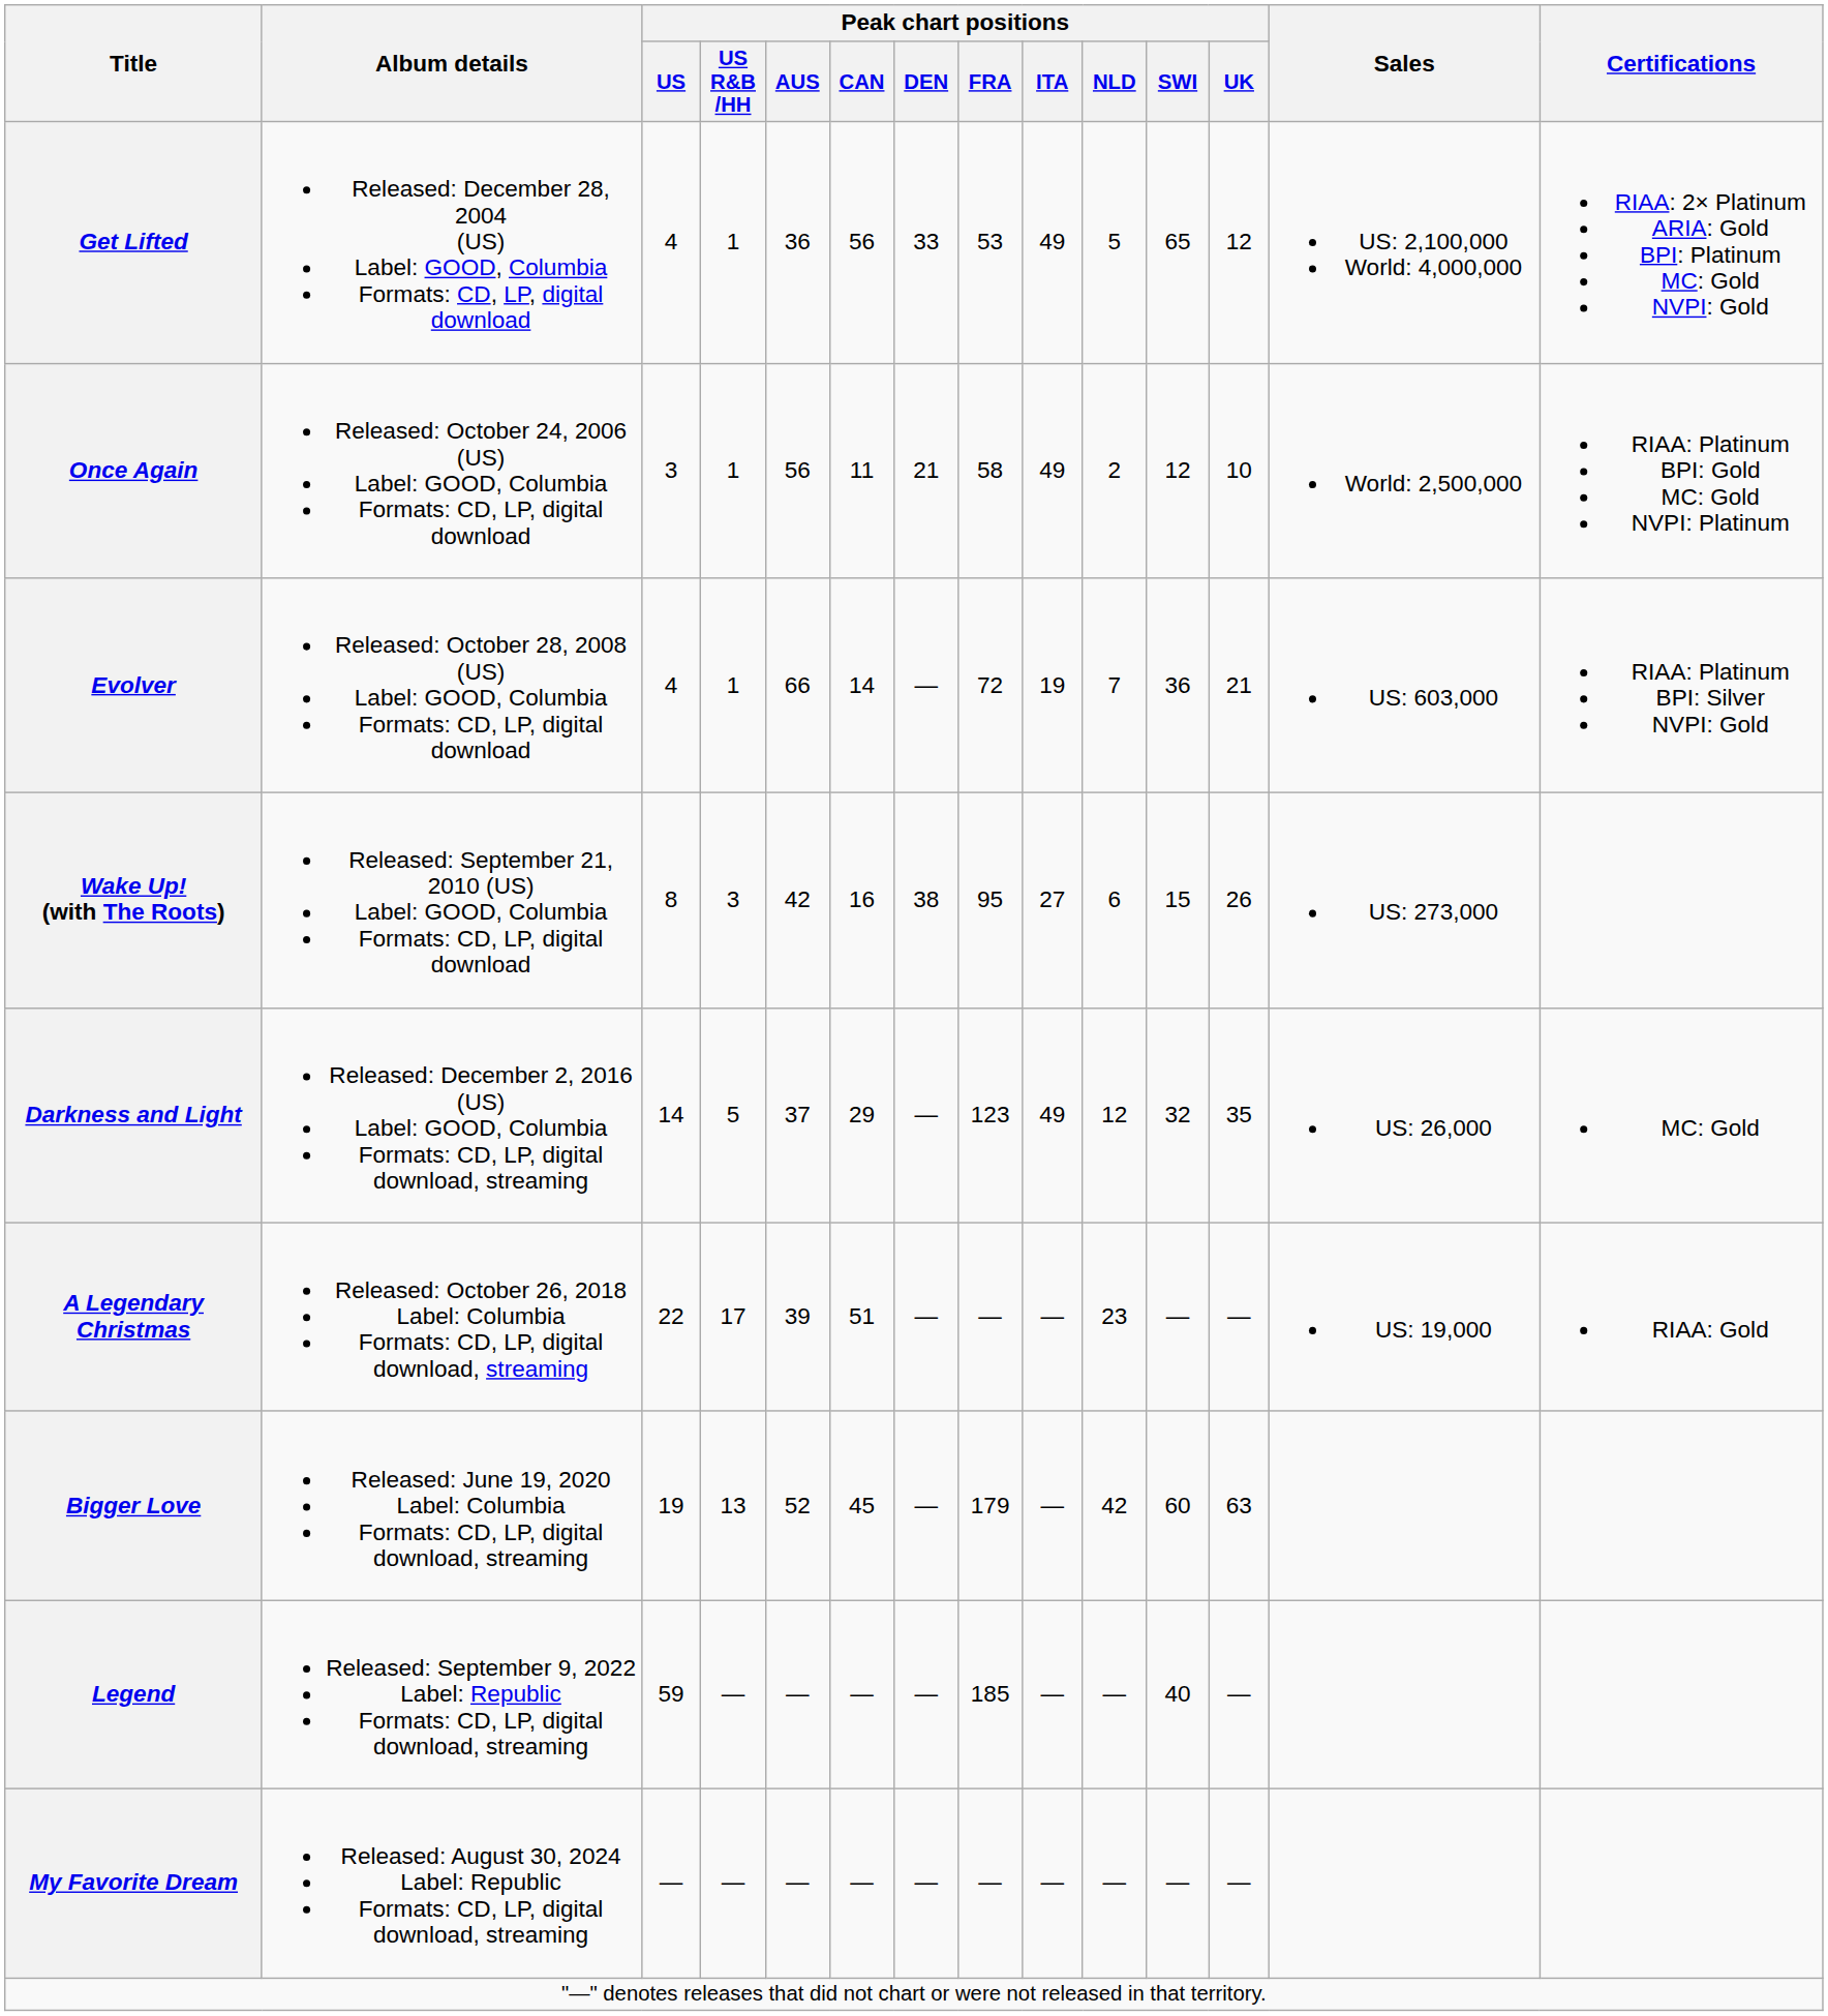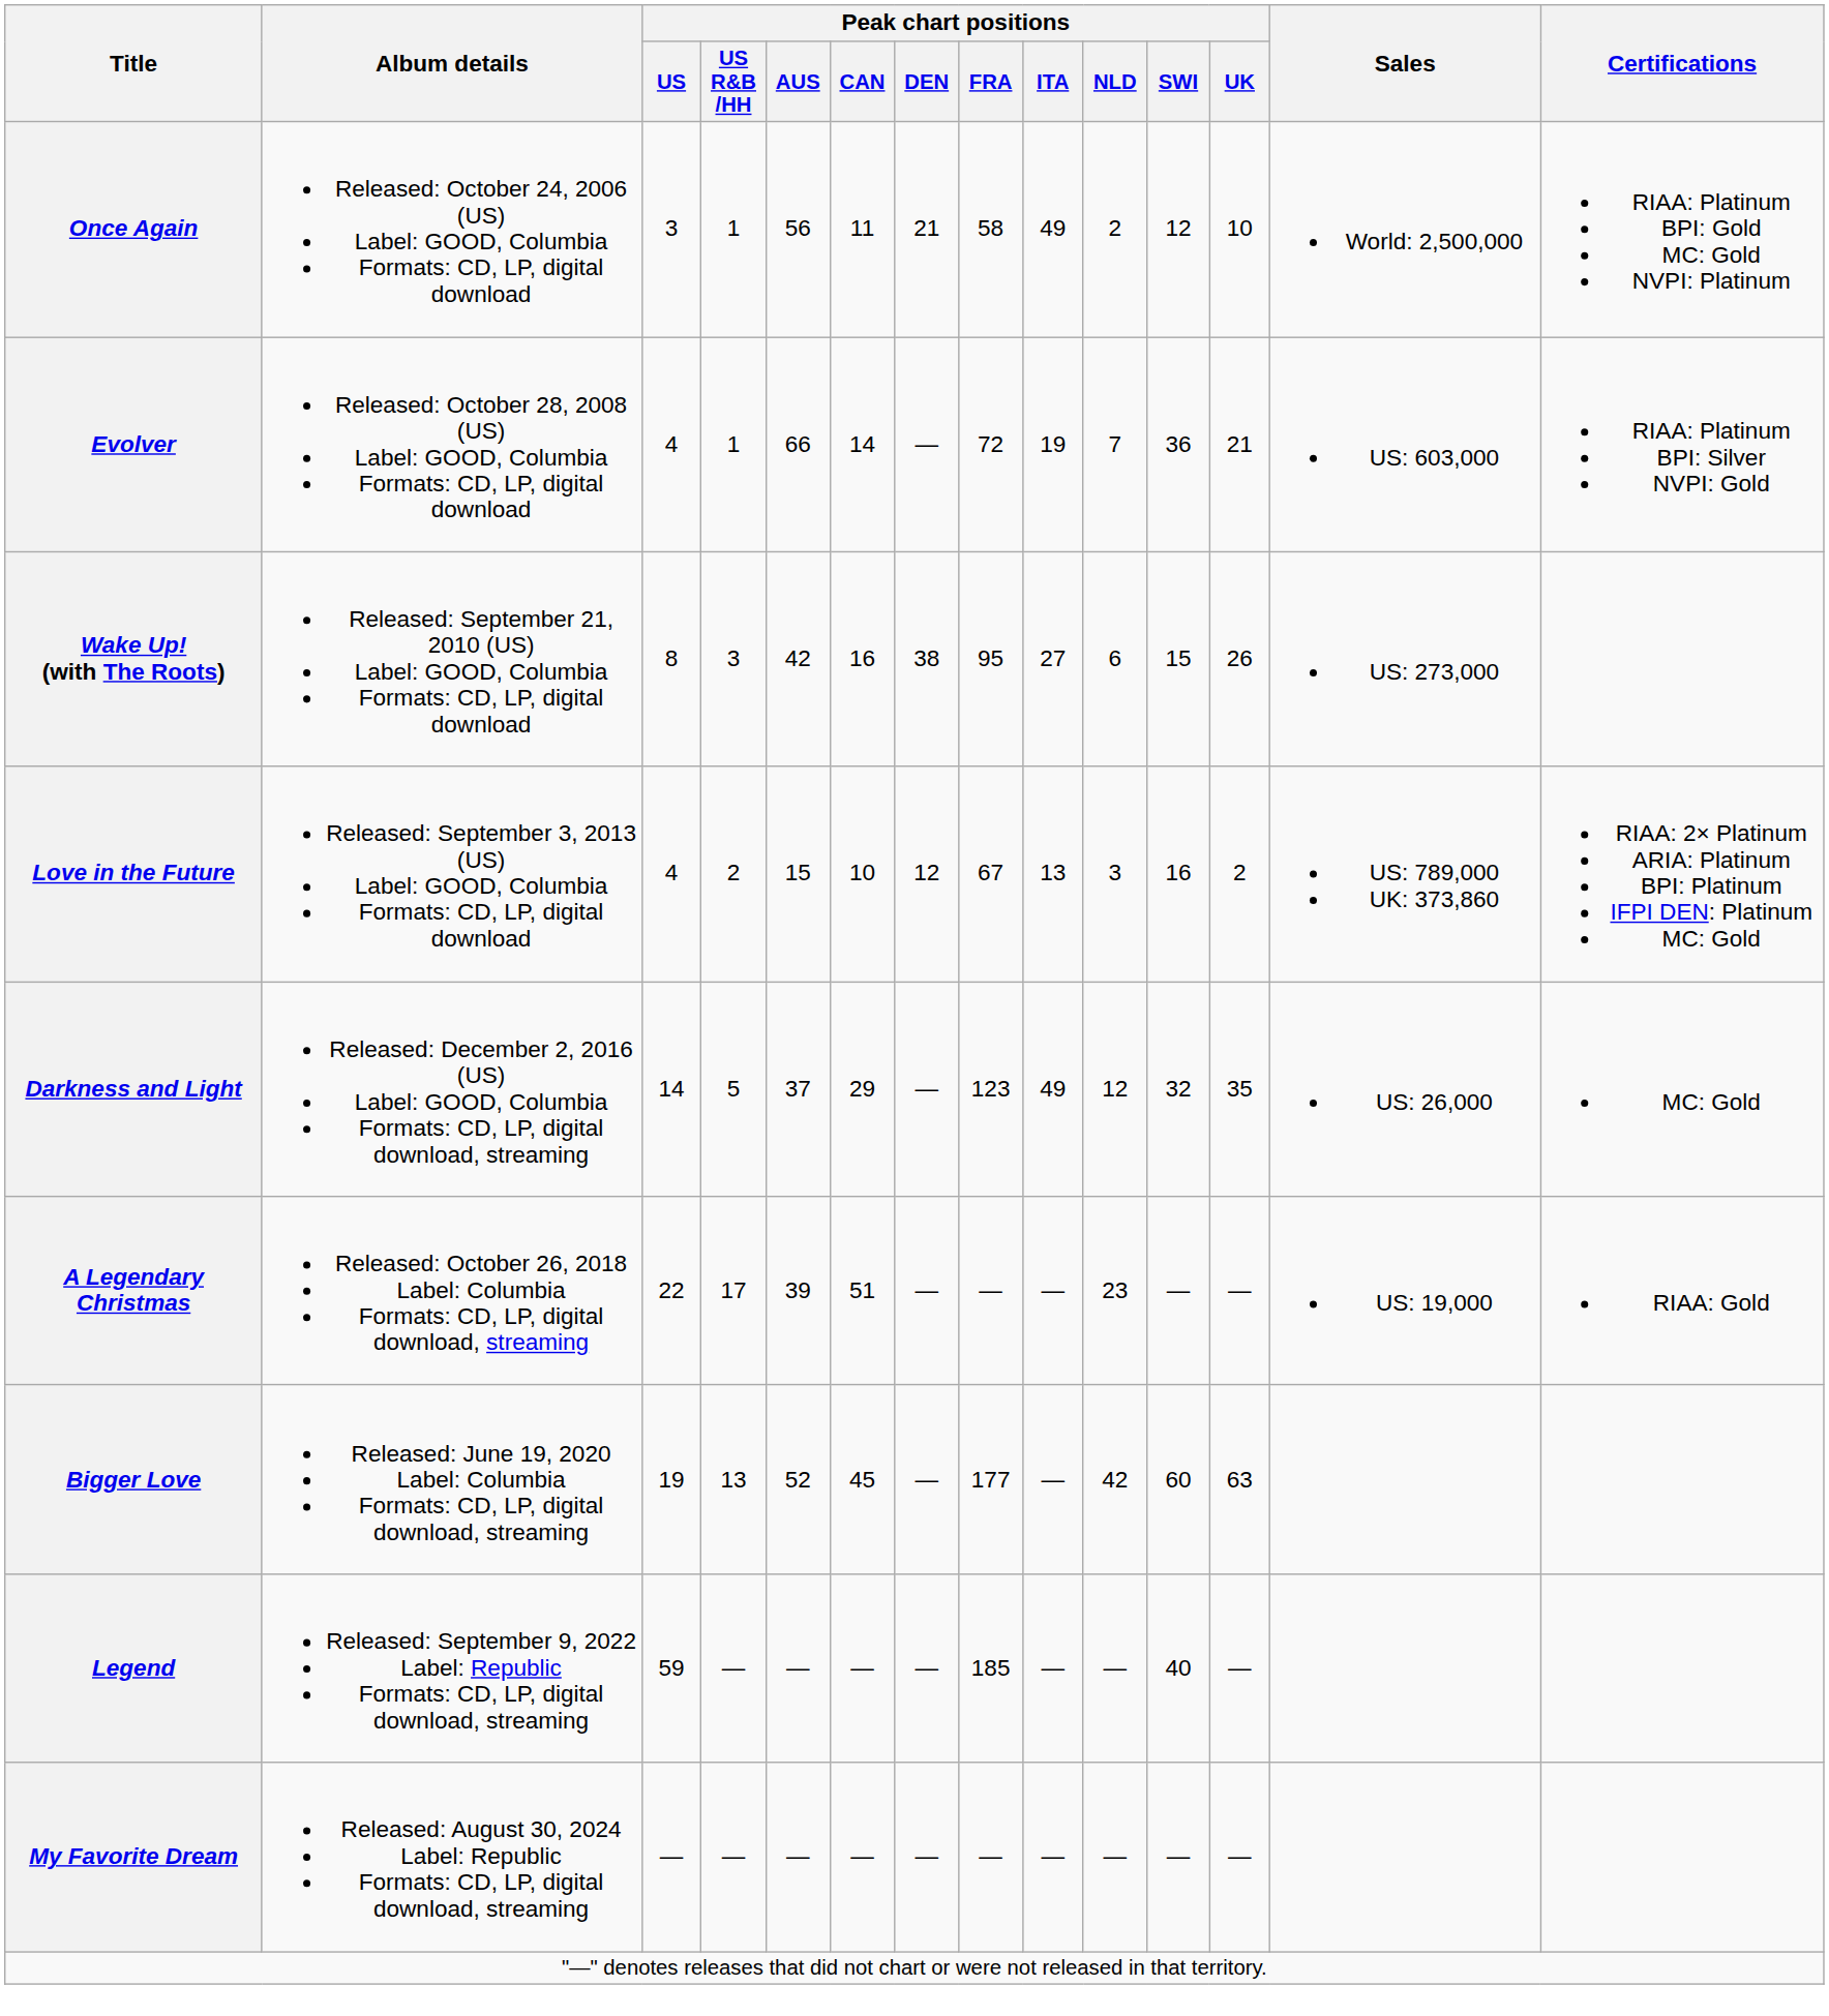- row: Get Lifted | Released: December 28, 2004 (US) Label: GOOD, Columbia Formats: CD, LP, digital download | 4 | 1 | 36 | 56 | 33 | 53 | 49 | 5 | 65 | 12 | US: 2,100,000 World: 4,000,000 | RIAA: 2× Platinum ARIA: Gold BPI: Platinum MC: Gold NVPI: Gold
+ row: Love in the Future | Released: September 3, 2013 (US) Label: GOOD, Columbia Formats: CD, LP, digital download | 4 | 2 | 15 | 10 | 12 | 67 | 13 | 3 | 16 | 2 | US: 789,000 UK: 373,860 | RIAA: 2× Platinum ARIA: Platinum BPI: Platinum IFPI DEN: Platinum MC: Gold
Bigger Love | Peak chart positions / FRA: 179 -> 177
